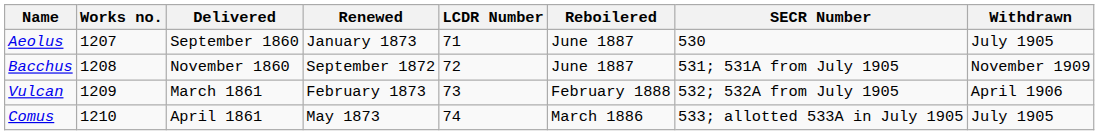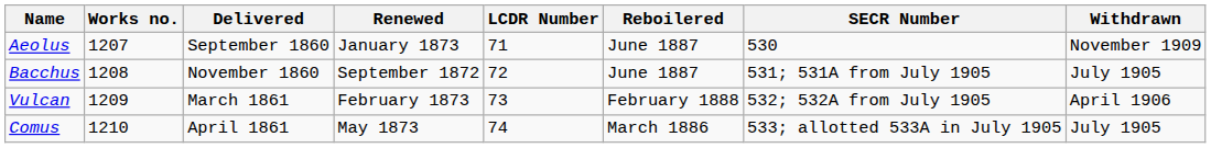Aeolus | Withdrawn: July 1905 -> November 1909
Bacchus | Withdrawn: November 1909 -> July 1905
